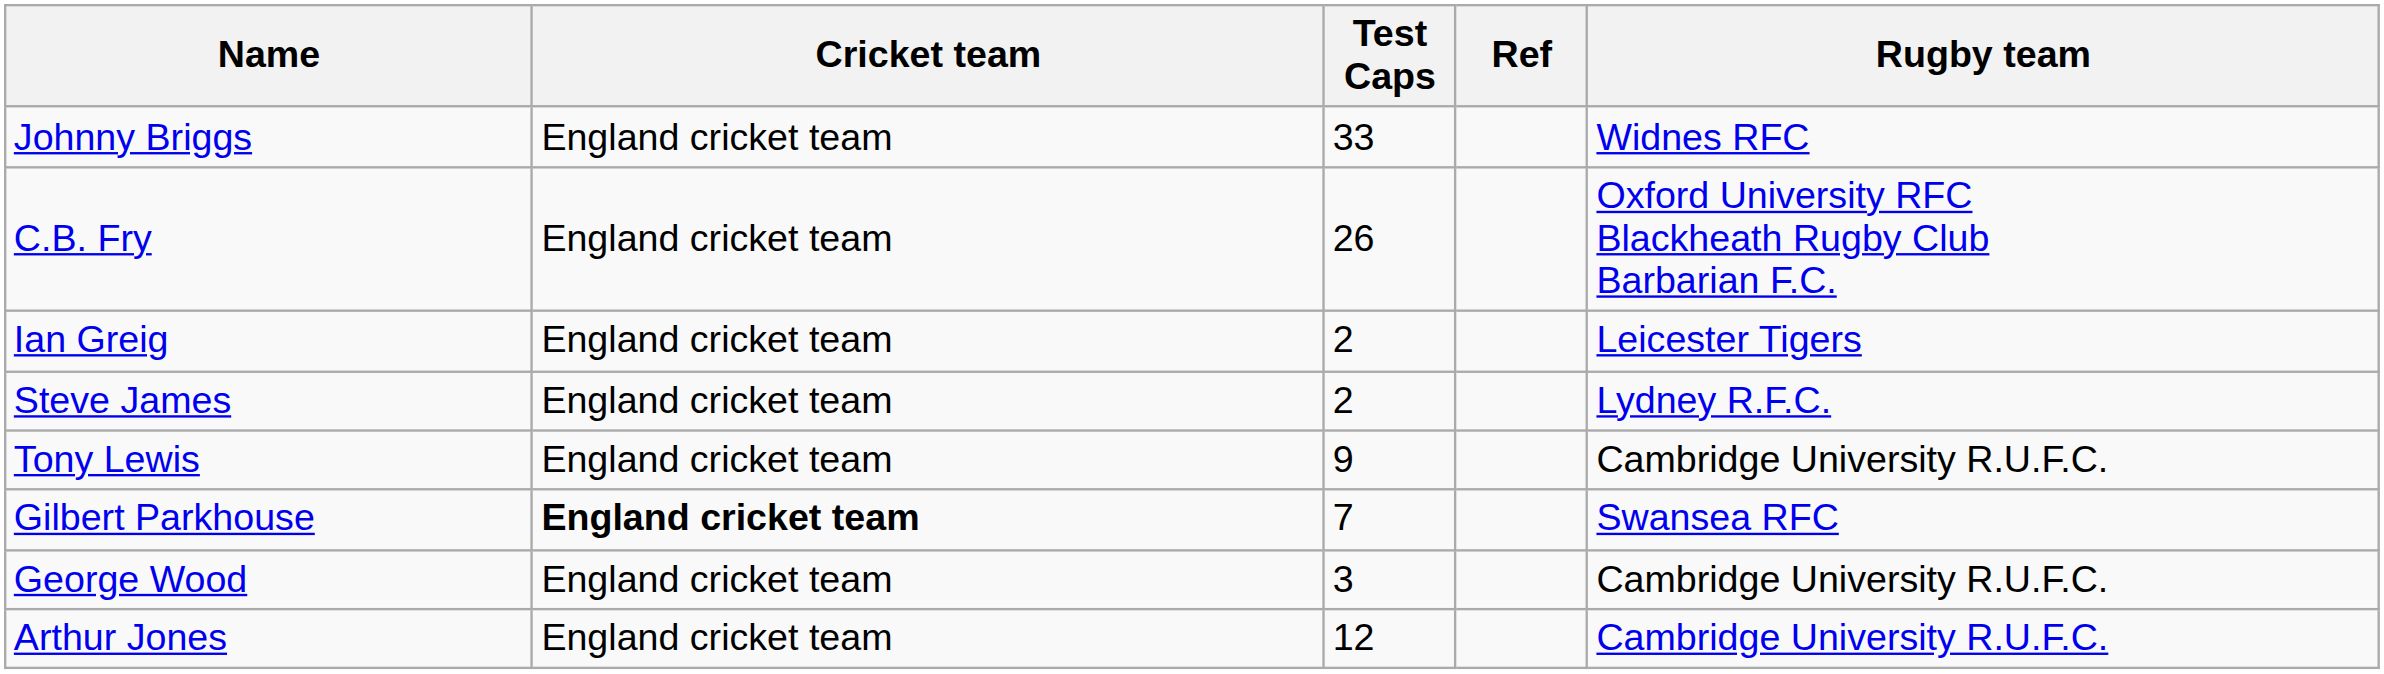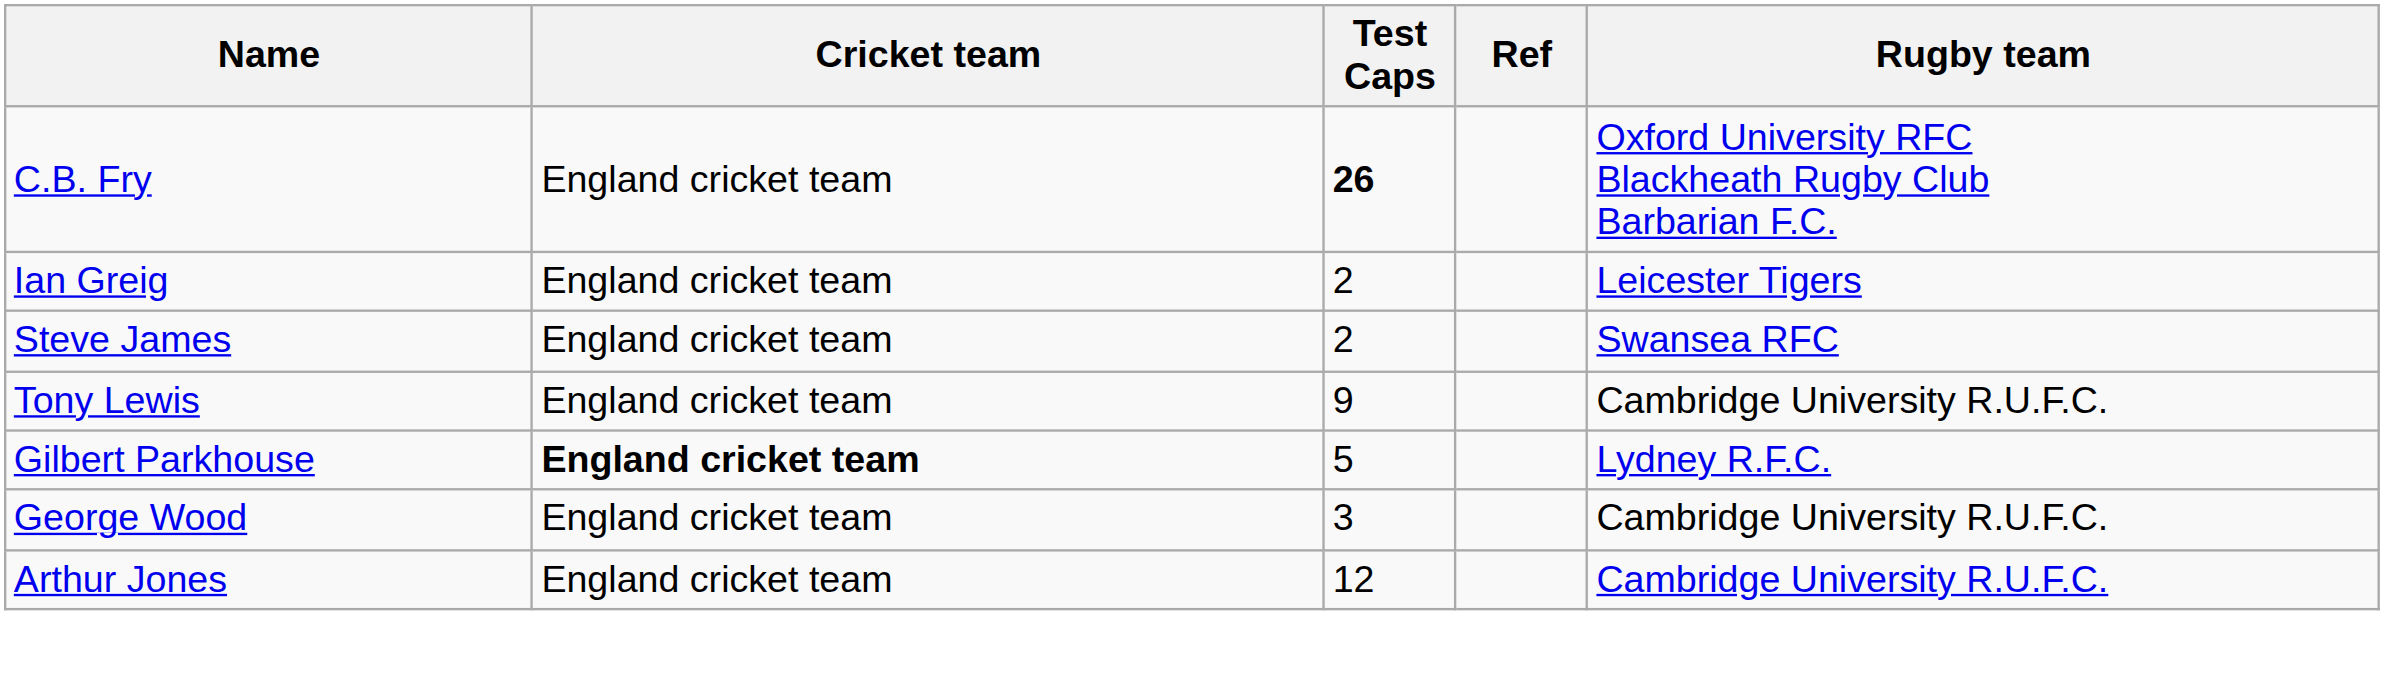- row: Johnny Briggs | England cricket team | 33 | Widnes RFC
C.B. Fry | Test Caps: normal -> bold
Steve James | Rugby team: Lydney R.F.C. -> Swansea RFC
Gilbert Parkhouse | Test Caps: 7 -> 5
Gilbert Parkhouse | Rugby team: Swansea RFC -> Lydney R.F.C.
